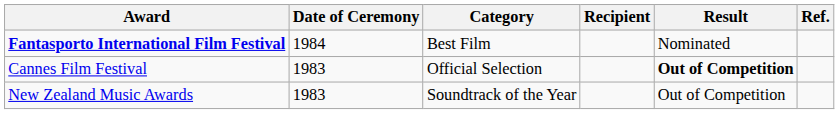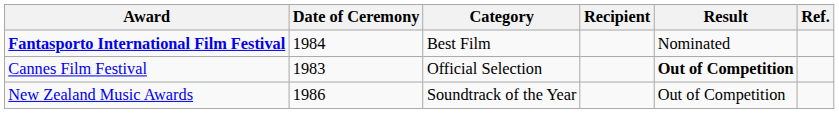New Zealand Music Awards | Date of Ceremony: 1983 -> 1986
